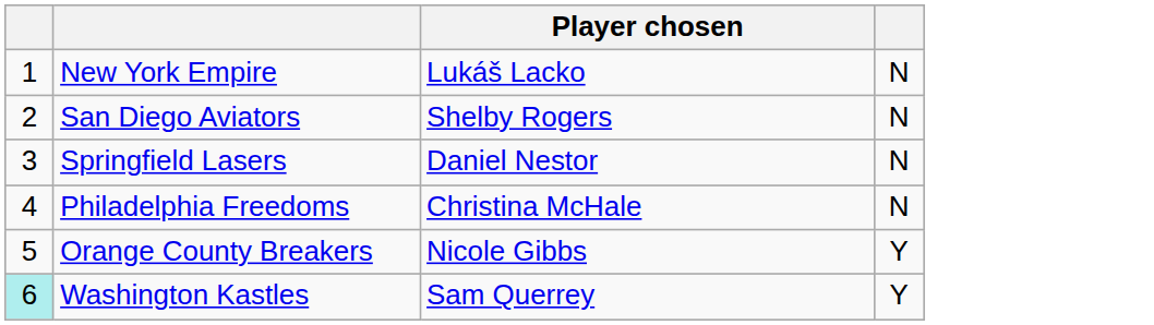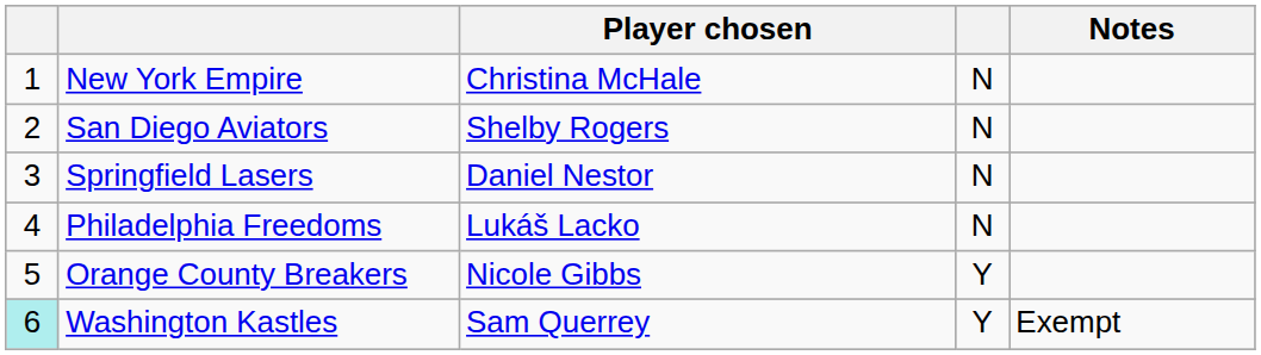+ column: Notes | Exempt
New York Empire | Player chosen: Lukáš Lacko -> Christina McHale
Philadelphia Freedoms | Player chosen: Christina McHale -> Lukáš Lacko
